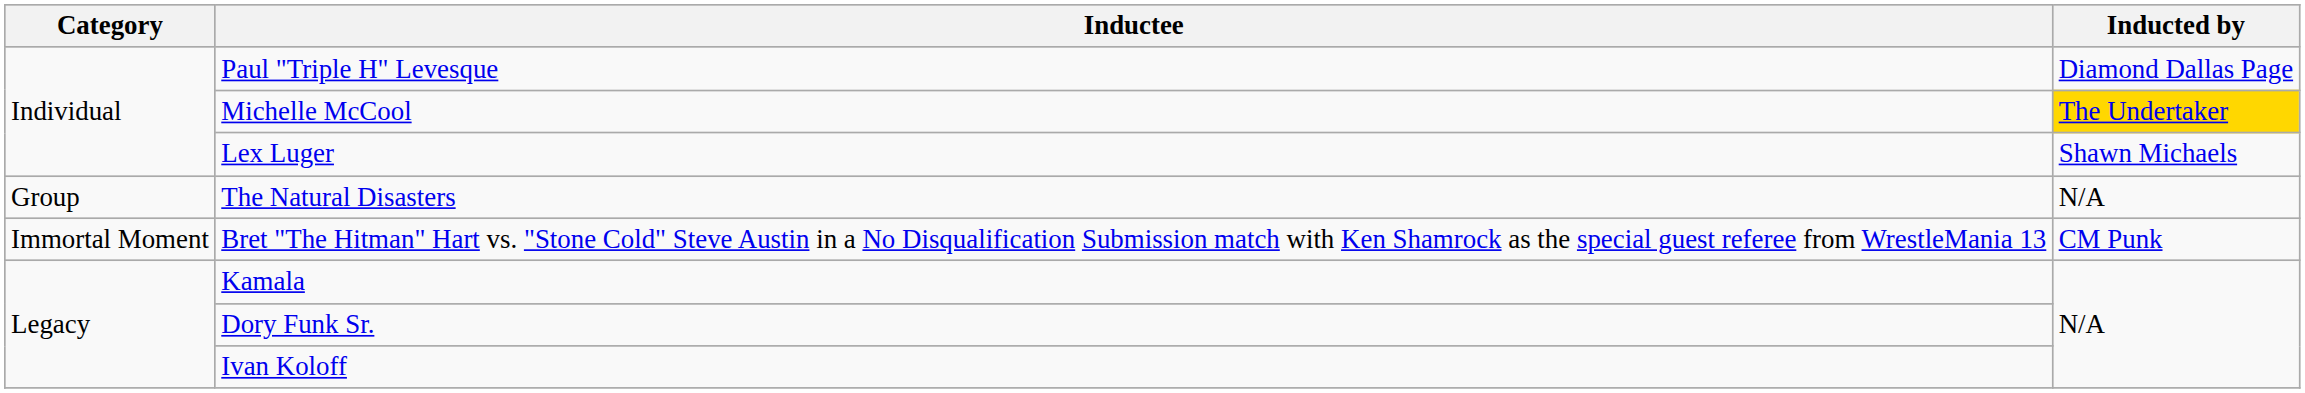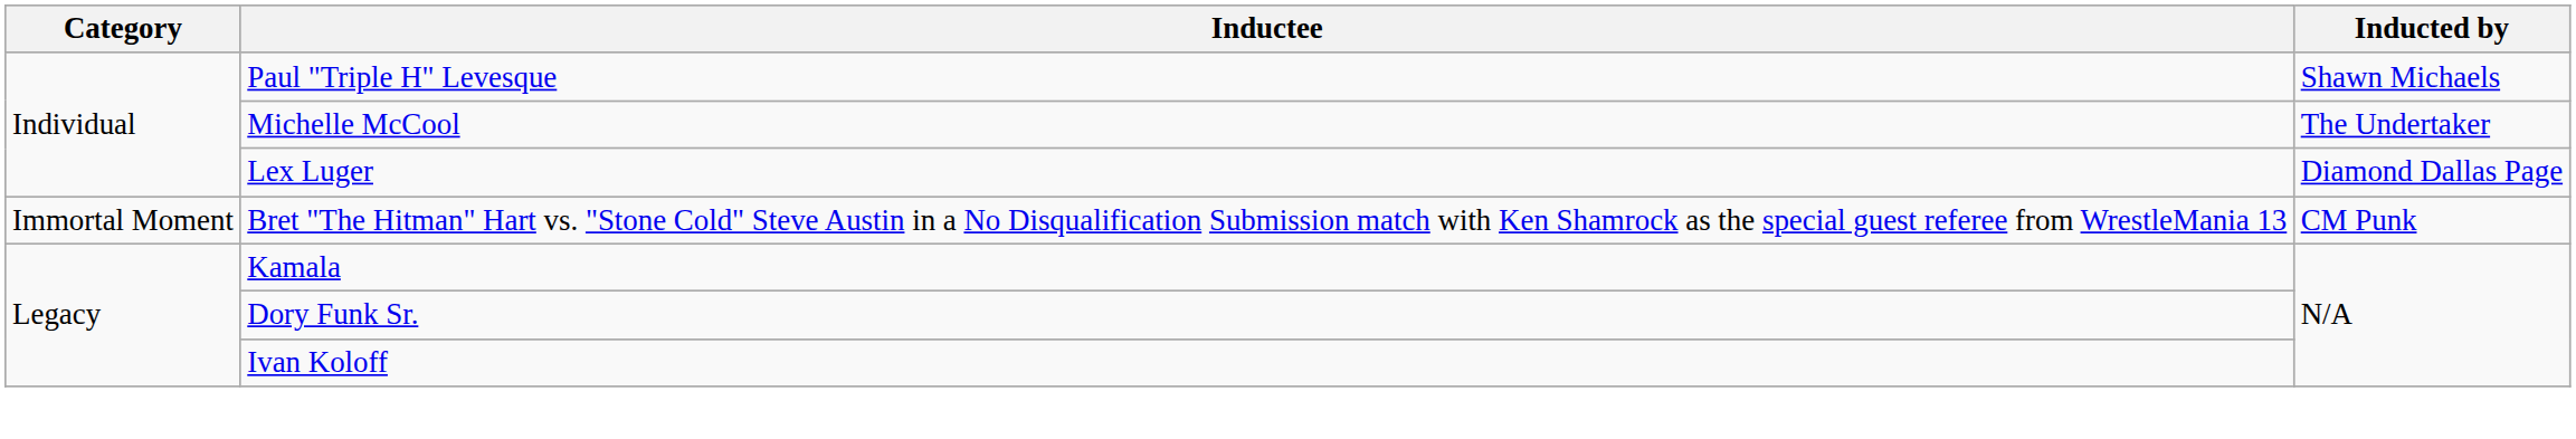Paul "Triple H" Levesque | Inducted by: Diamond Dallas Page -> Shawn Michaels
Michelle McCool | Inducted by: gold background -> no background
Lex Luger | Inducted by: Shawn Michaels -> Diamond Dallas Page
- row: Group | The Natural Disasters | N/A
